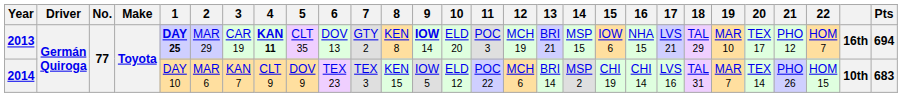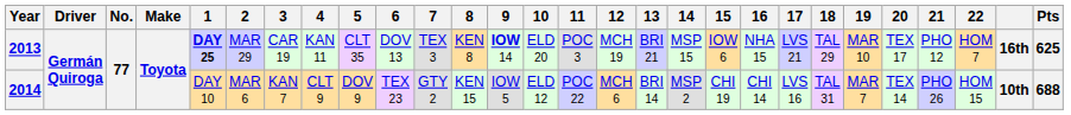2013 | 4: bold -> normal
2013 | 7: GTY 2 -> TEX 3
2013 | Pts: 694 -> 625
2014 | 7: TEX 3 -> GTY 2
2014 | Pts: 683 -> 688
